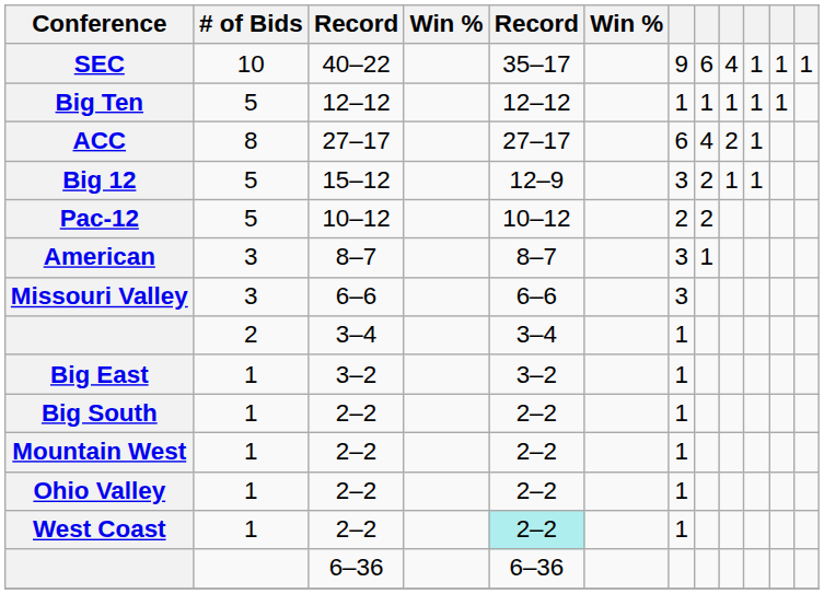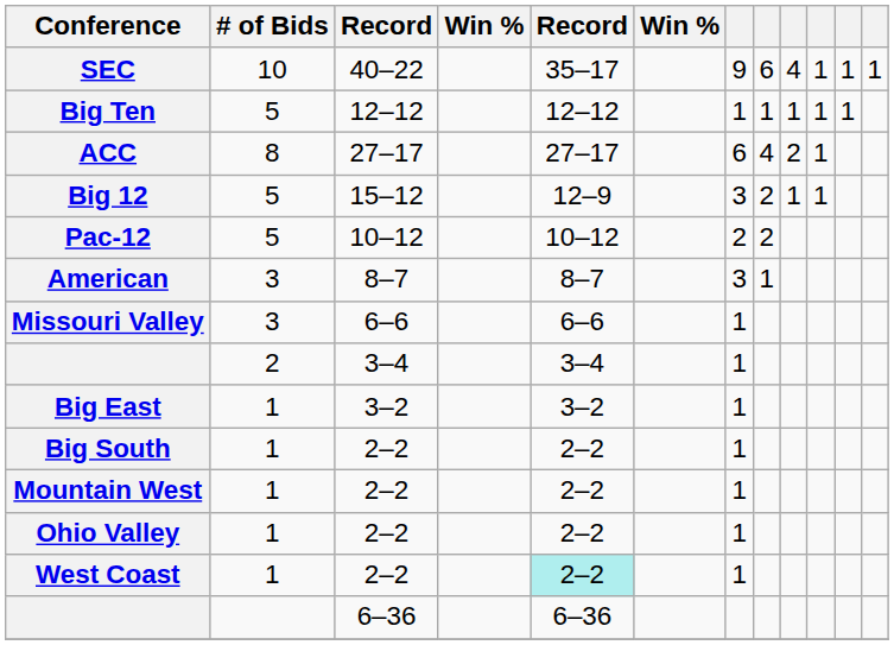Missouri Valley | column 7: 3 -> 1
